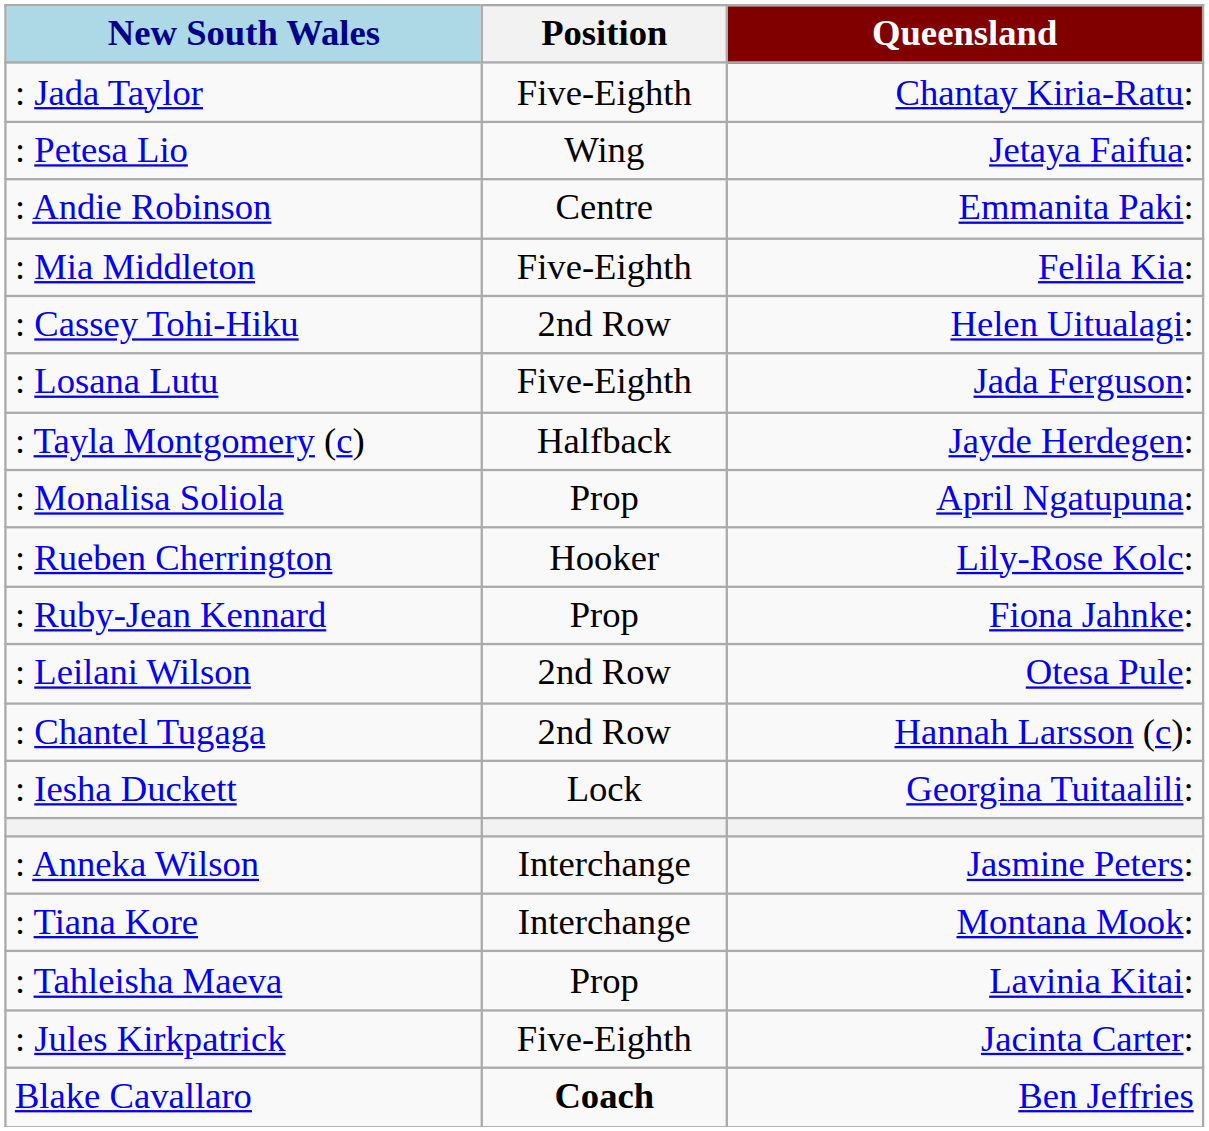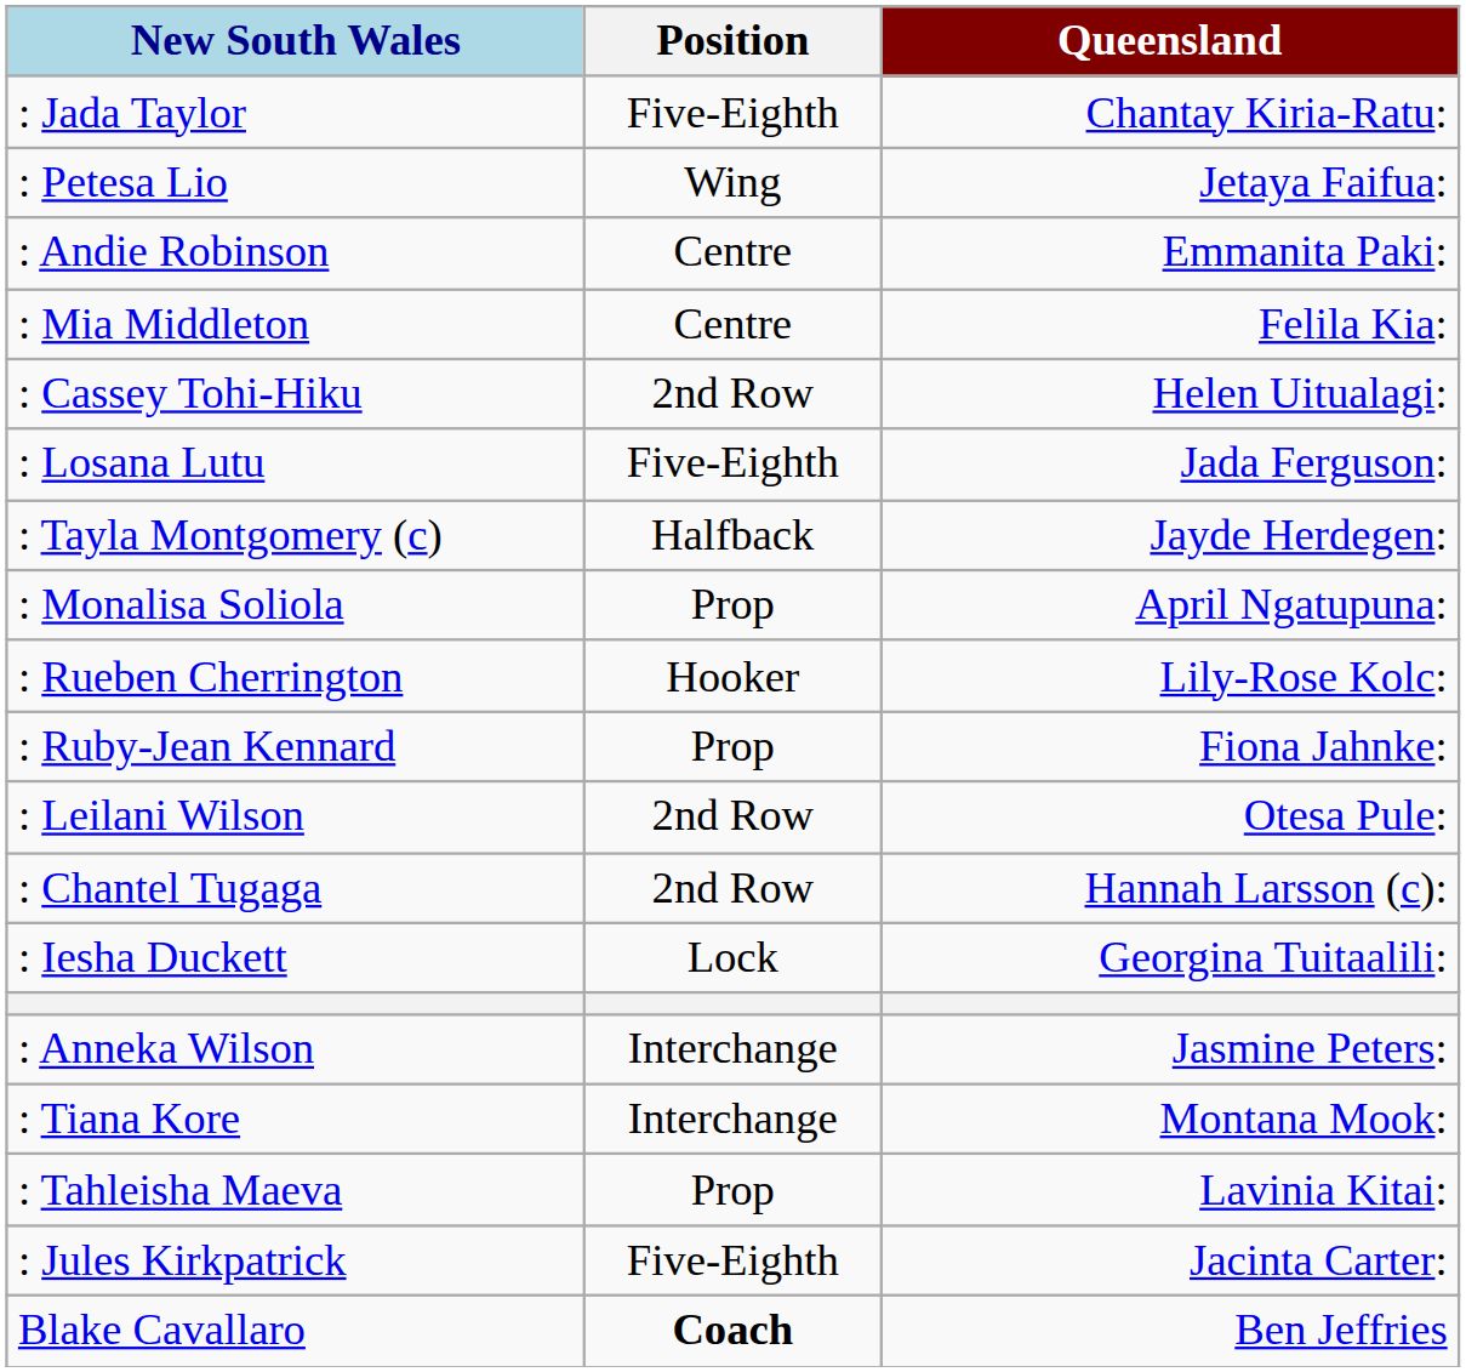: Mia Middleton | Position: Five-Eighth -> Centre
